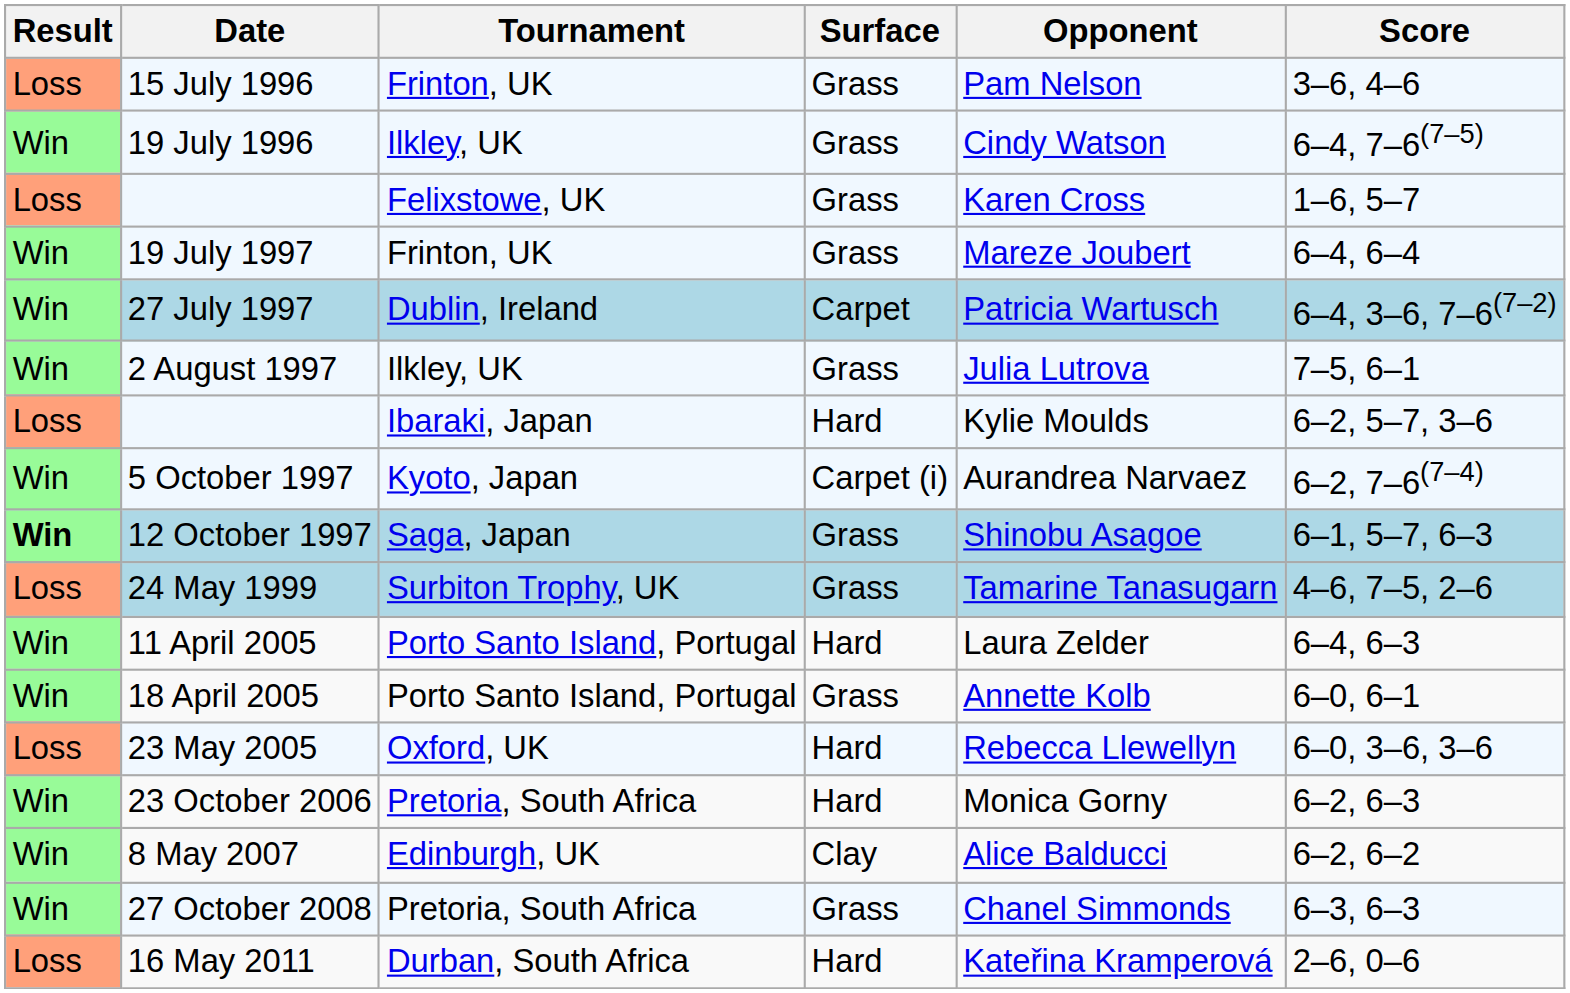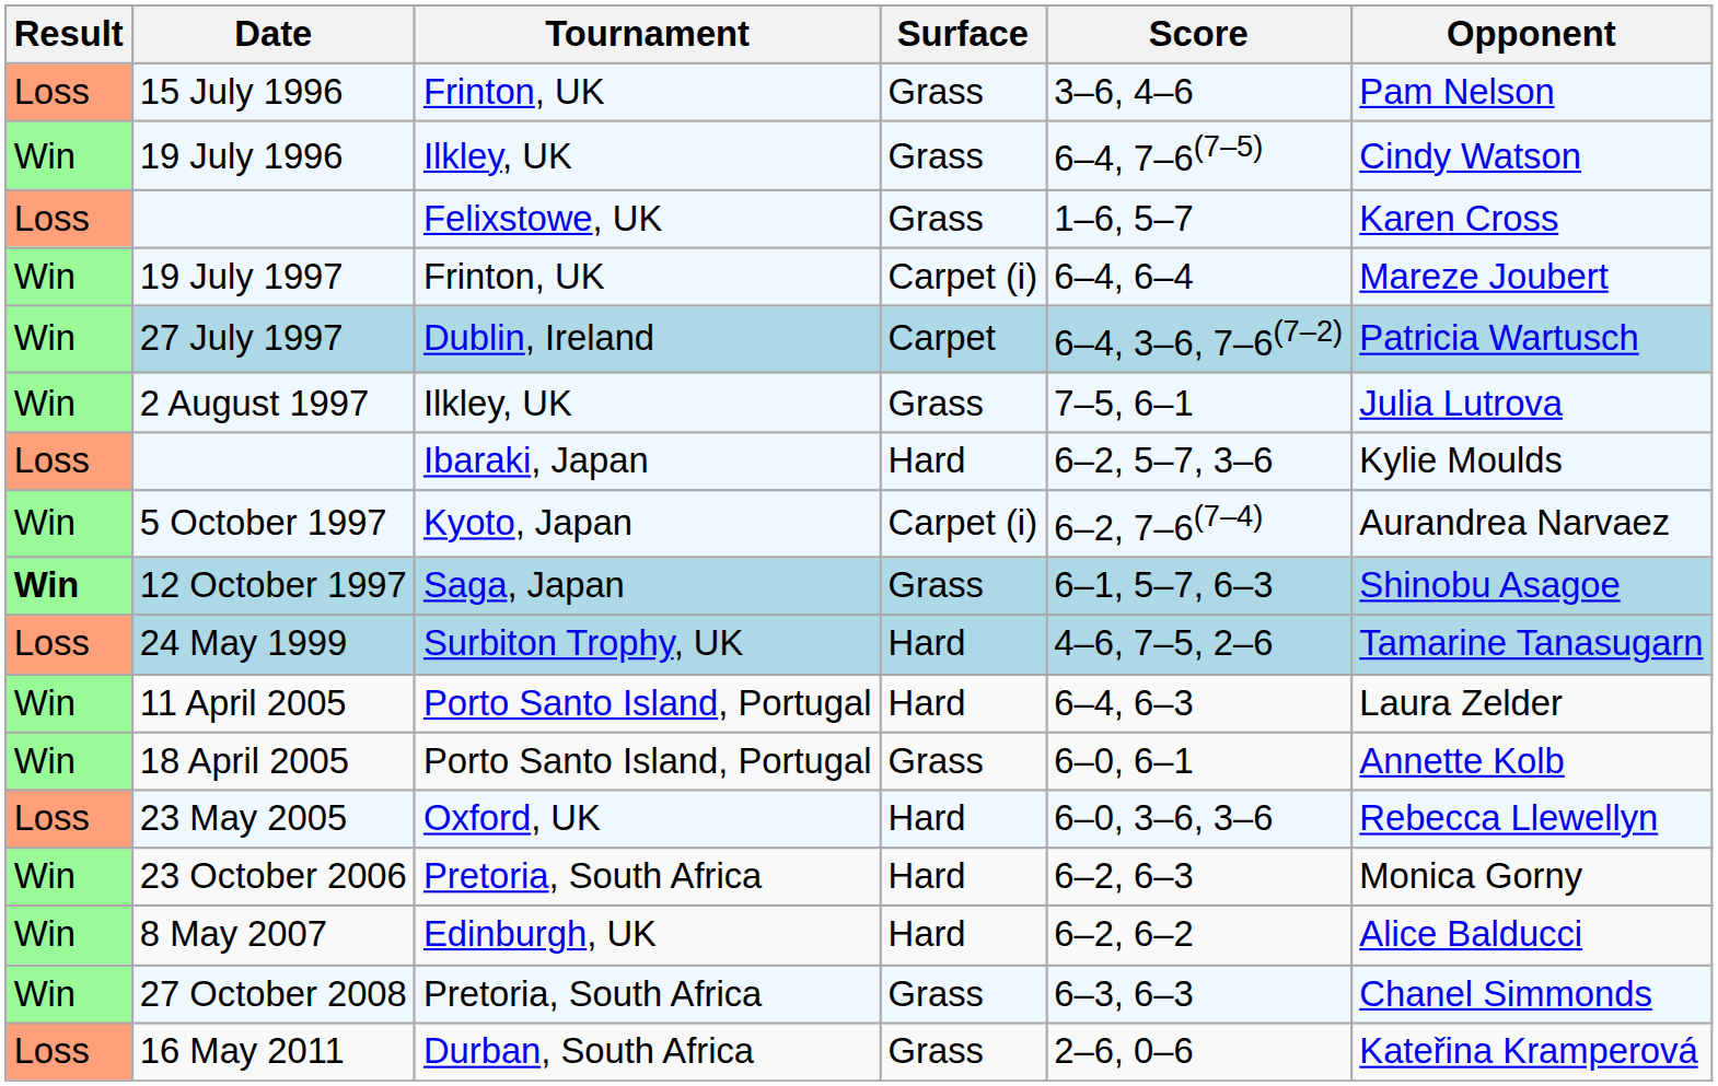columns swapped: Opponent <-> Score
19 July 1997 | Surface: Grass -> Carpet (i)
24 May 1999 | Surface: Grass -> Hard
8 May 2007 | Surface: Clay -> Hard
16 May 2011 | Surface: Hard -> Grass
